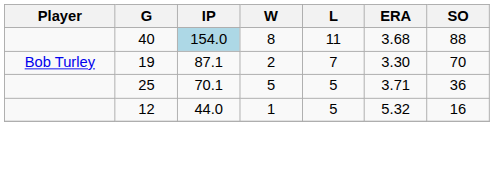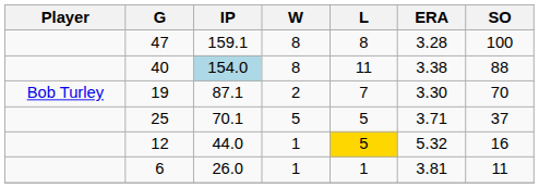+ row: 47 | 159.1 | 8 | 8 | 3.28 | 100
40 | ERA: 3.68 -> 3.38
25 | SO: 36 -> 37
12 | L: no background -> gold background
+ row: 6 | 26.0 | 1 | 1 | 3.81 | 11
